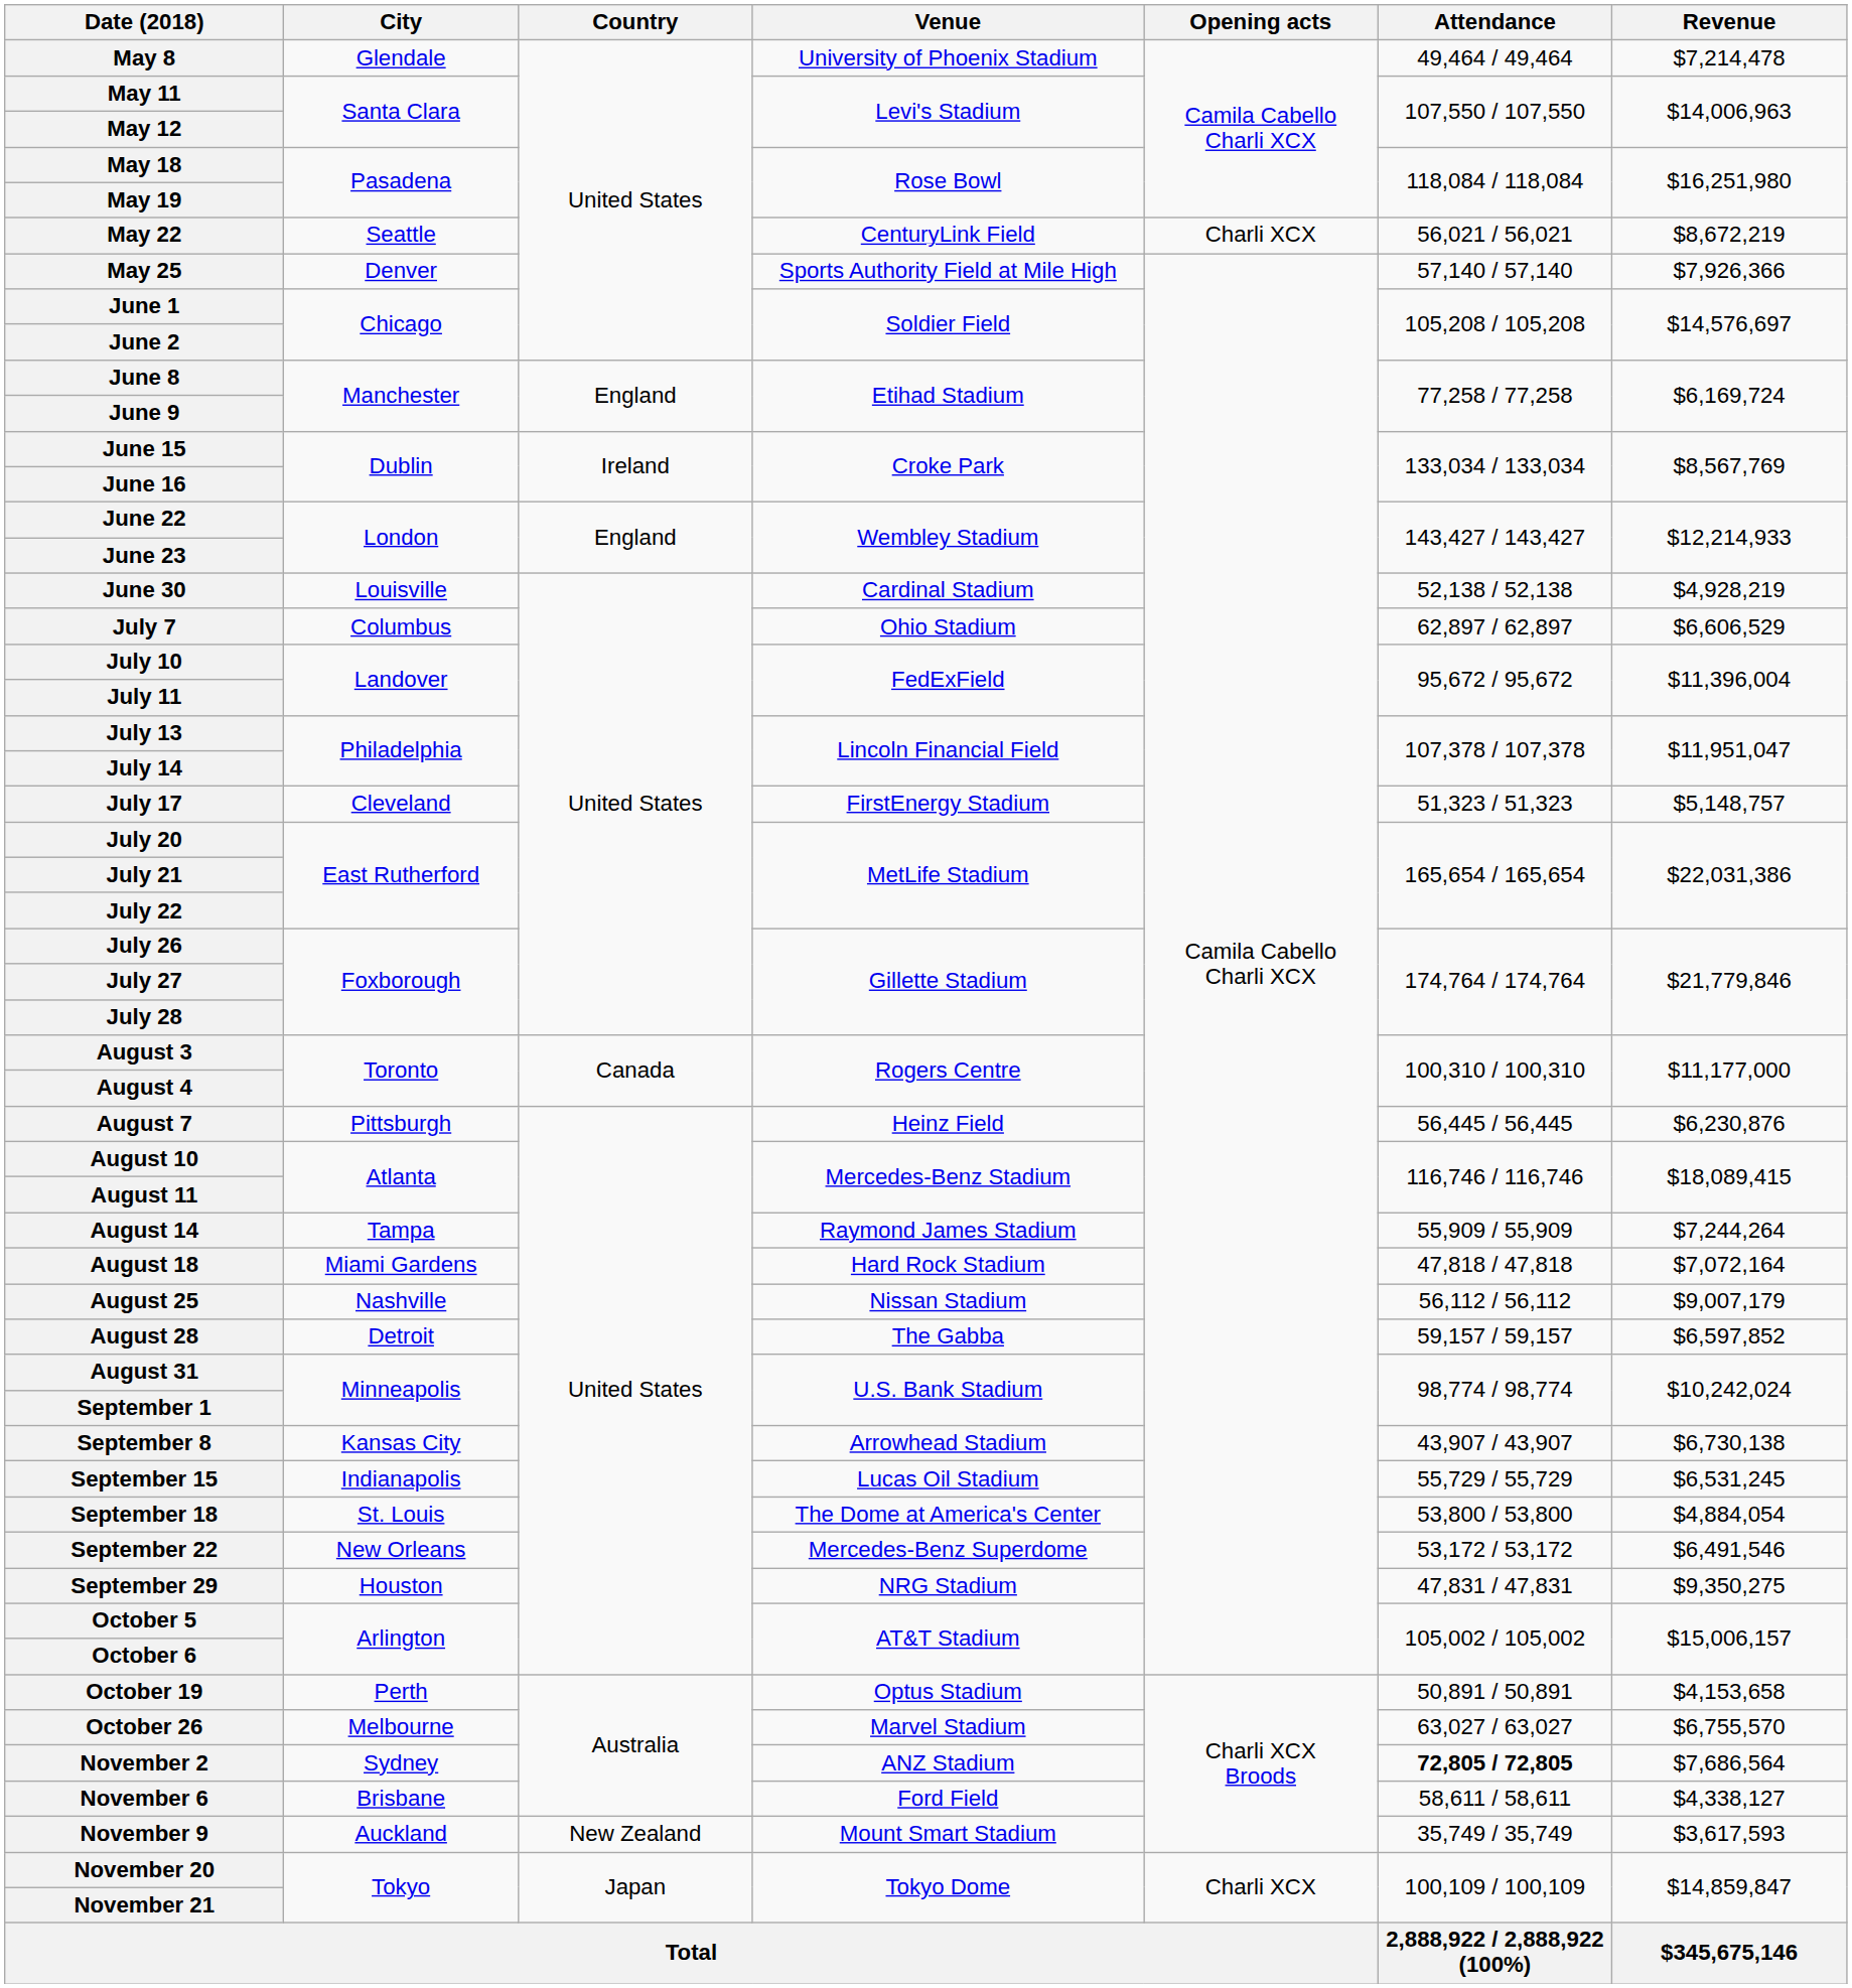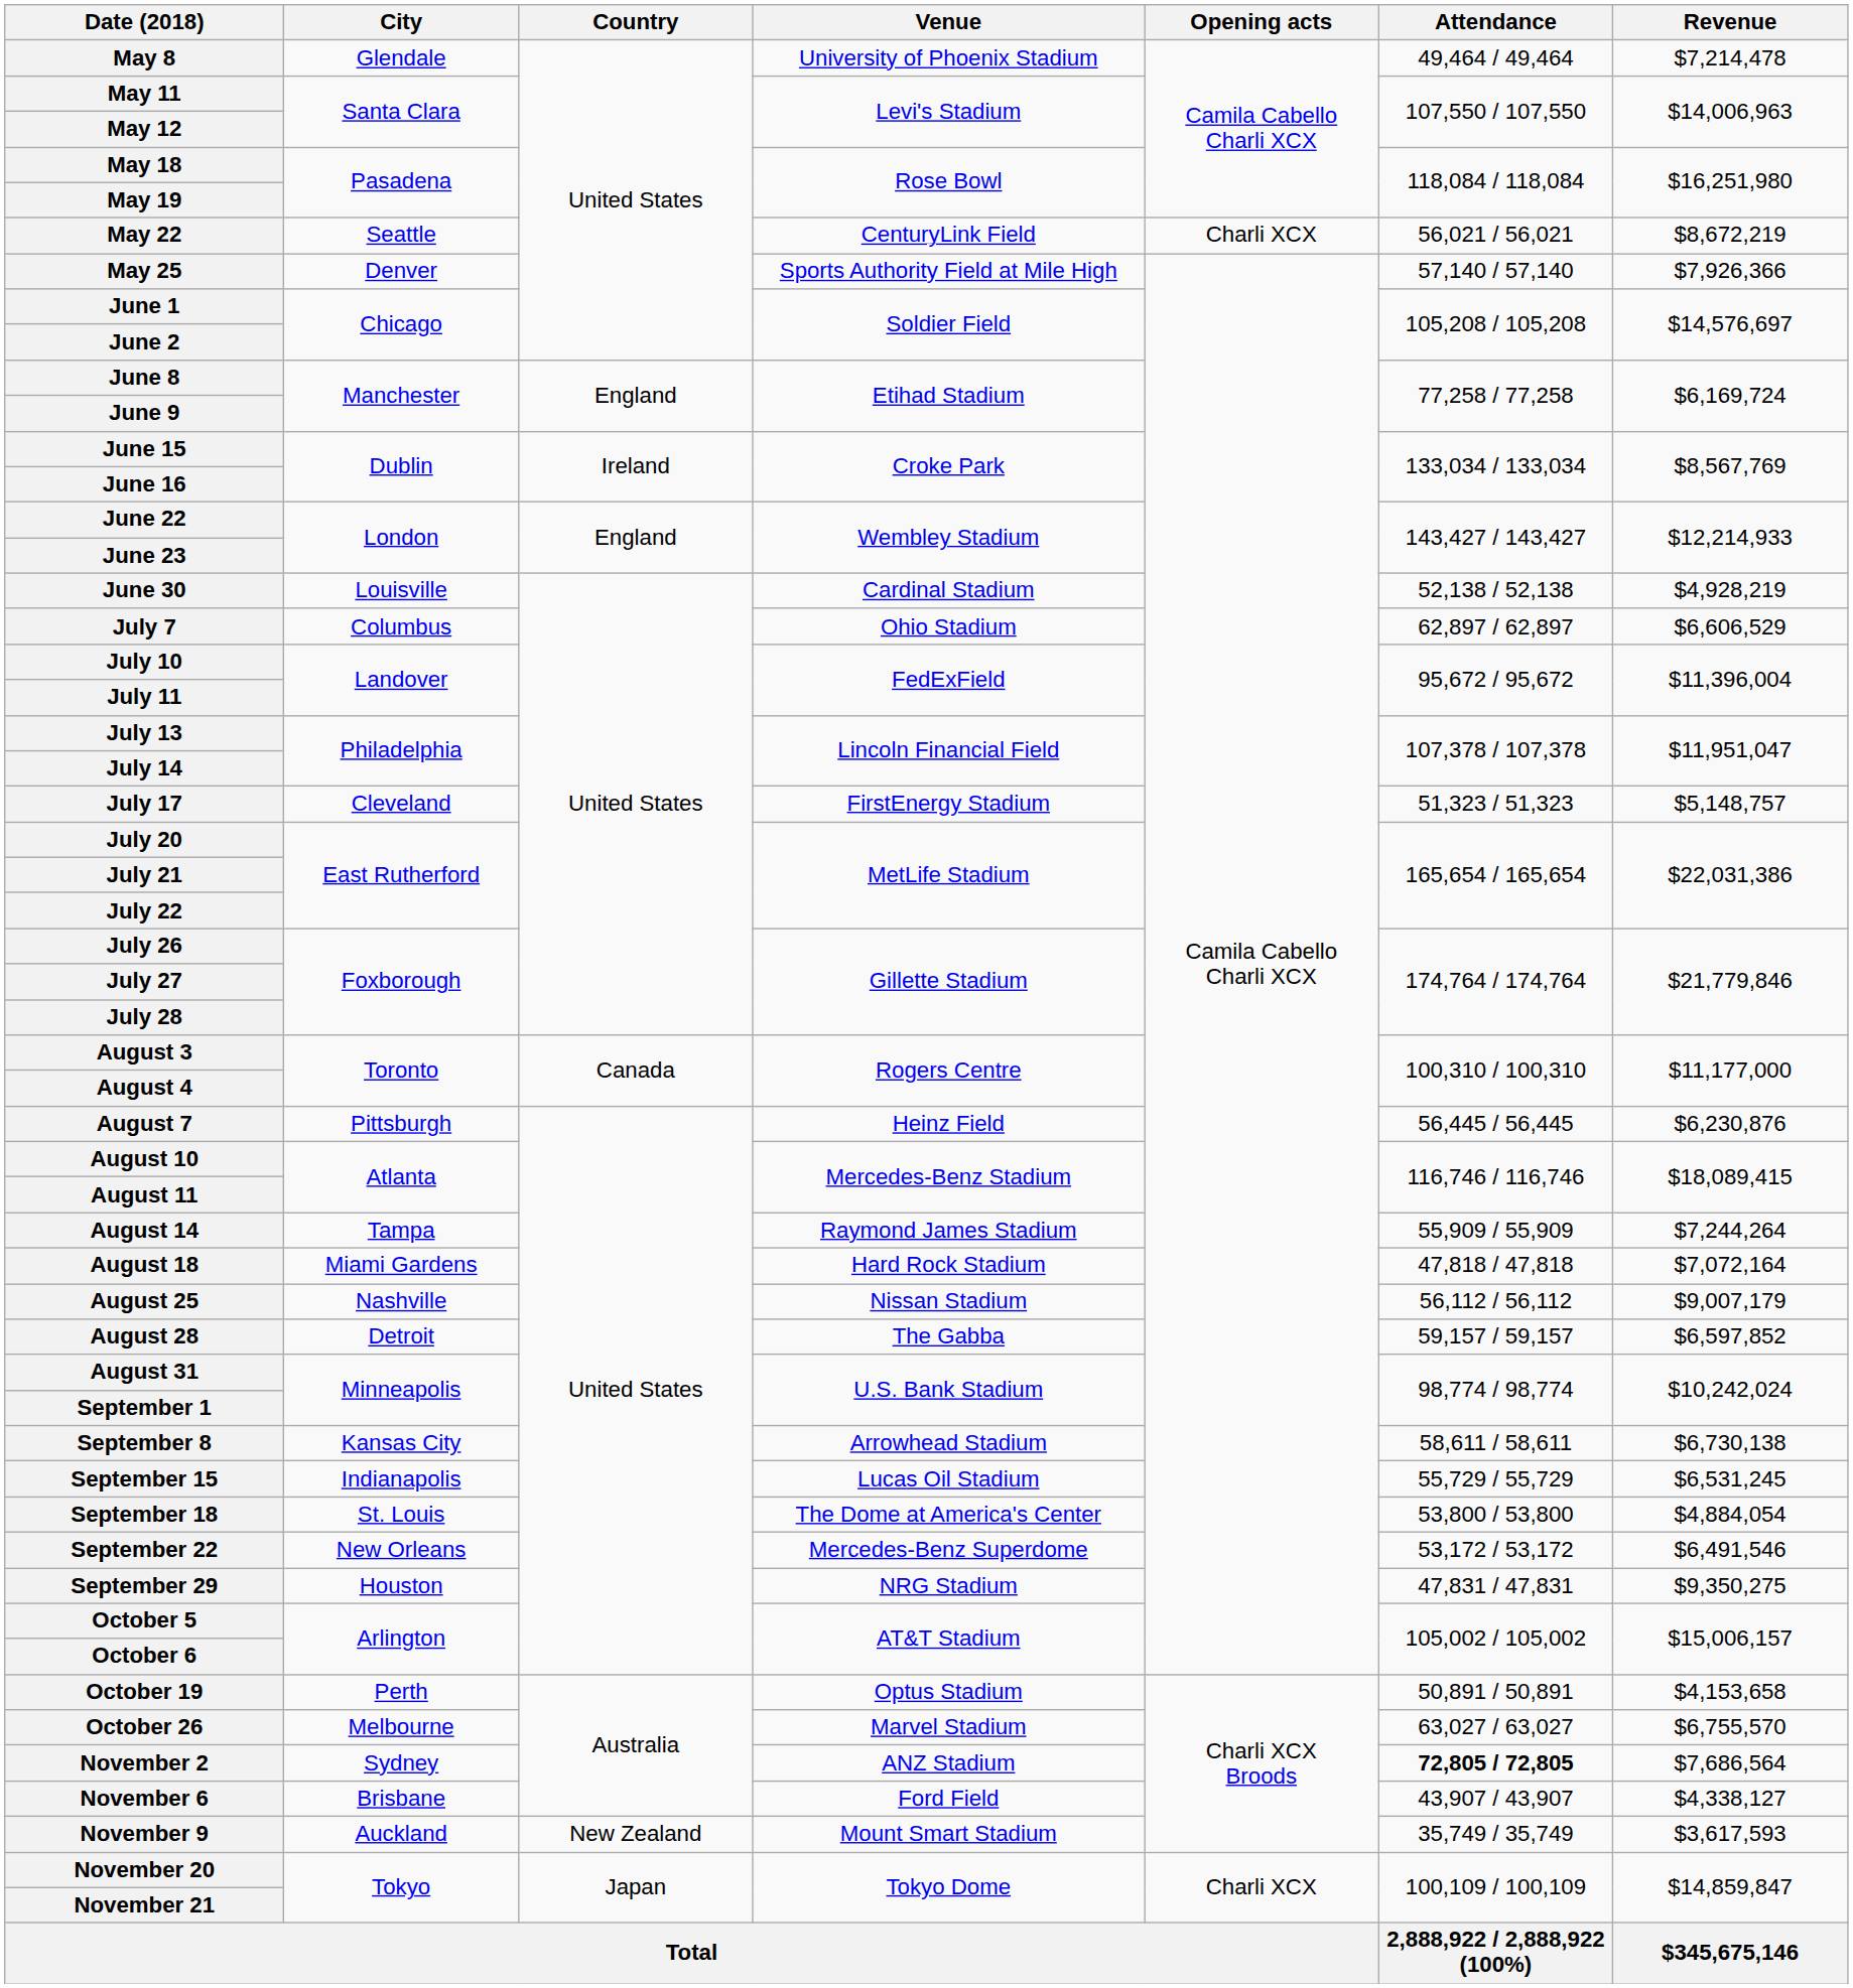September 8 | Attendance: 43,907 / 43,907 -> 58,611 / 58,611
November 6 | Attendance: 58,611 / 58,611 -> 43,907 / 43,907
